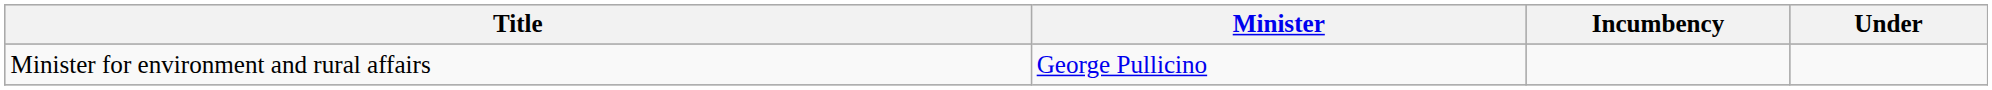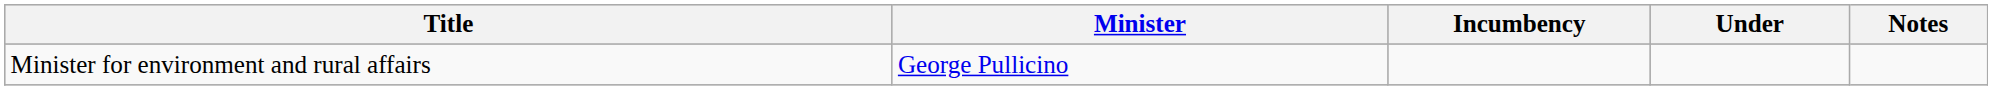+ column: Notes
